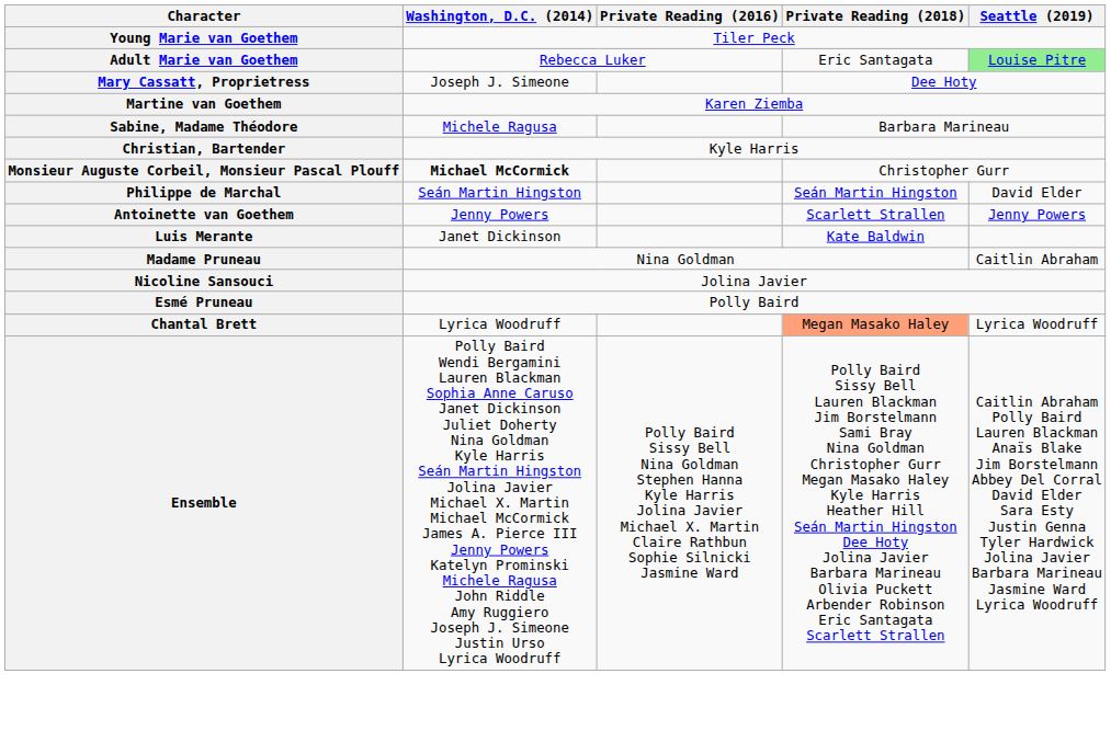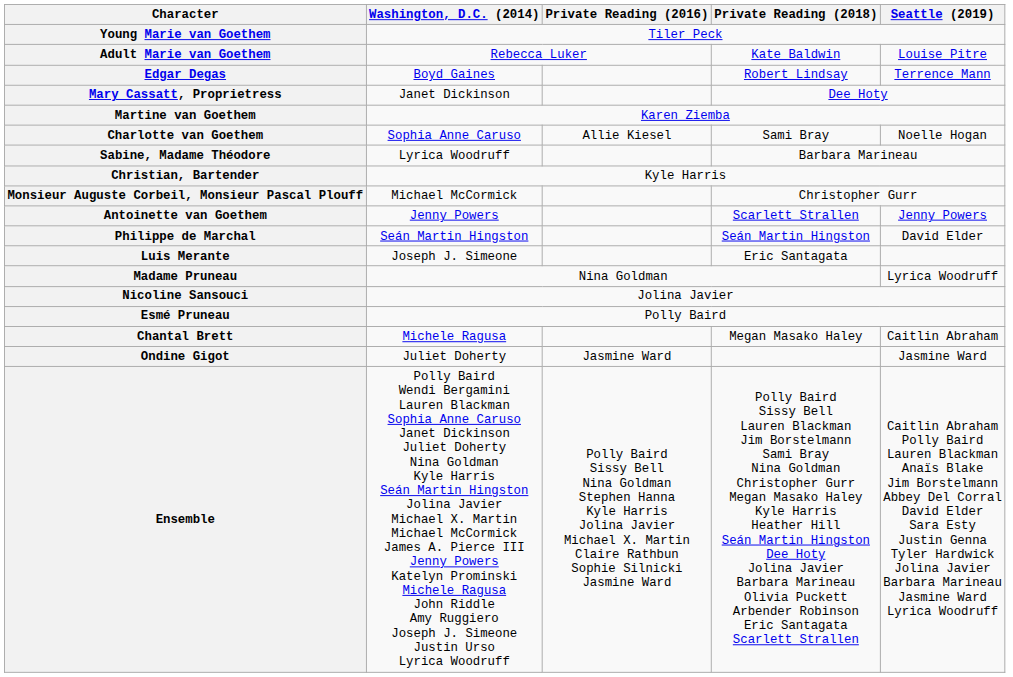Adult Marie van Goethem | Private Reading (2018): Eric Santagata -> Kate Baldwin
Adult Marie van Goethem | Seattle (2019): lightgreen background -> no background
+ row: Edgar Degas | Boyd Gaines | Robert Lindsay | Terrence Mann
Mary Cassatt, Proprietress | Washington, D.C. (2014): Joseph J. Simeone -> Janet Dickinson
+ row: Charlotte van Goethem | Sophia Anne Caruso | Allie Kiesel | Sami Bray | Noelle Hogan
Sabine, Madame Théodore | Washington, D.C. (2014): Michele Ragusa -> Lyrica Woodruff
Monsieur Auguste Corbeil, Monsieur Pascal Plouff | Washington, D.C. (2014): bold -> normal
rows swapped: Antoinette van Goethem <-> Philippe de Marchal
Luis Merante | Washington, D.C. (2014): Janet Dickinson -> Joseph J. Simeone
Luis Merante | Private Reading (2018): Kate Baldwin -> Eric Santagata
Madame Pruneau | Seattle (2019): Caitlin Abraham -> Lyrica Woodruff
Chantal Brett | Washington, D.C. (2014): Lyrica Woodruff -> Michele Ragusa
Chantal Brett | Private Reading (2018): lightsalmon background -> no background
Chantal Brett | Seattle (2019): Lyrica Woodruff -> Caitlin Abraham
+ row: Ondine Gigot | Juliet Doherty | Jasmine Ward | Jasmine Ward
